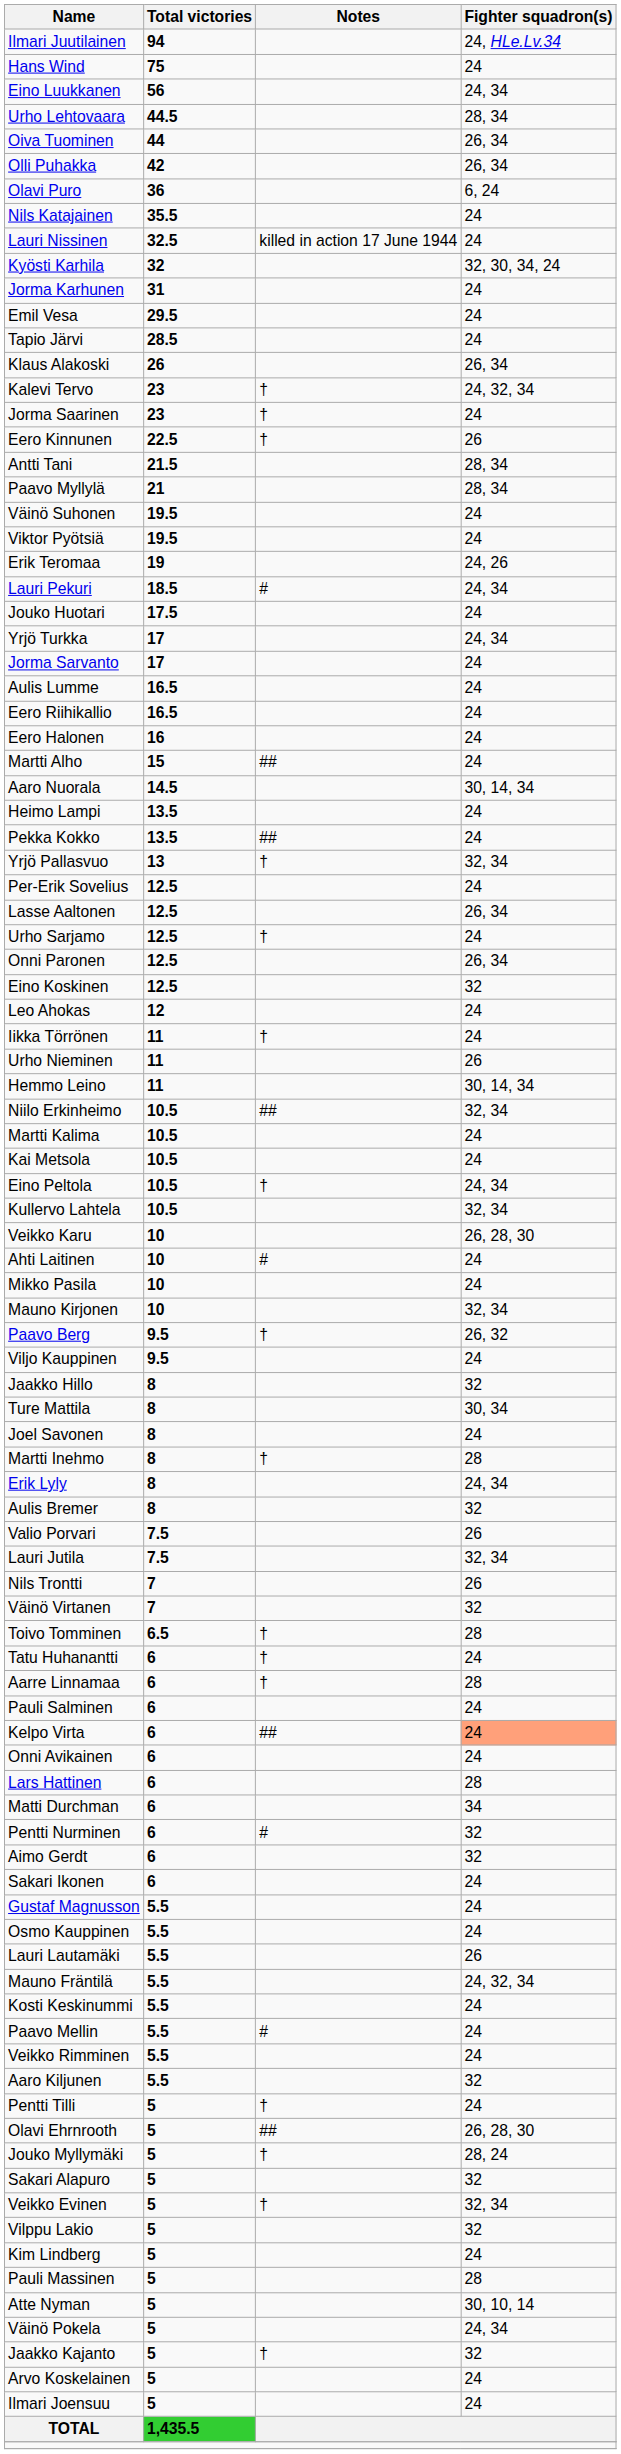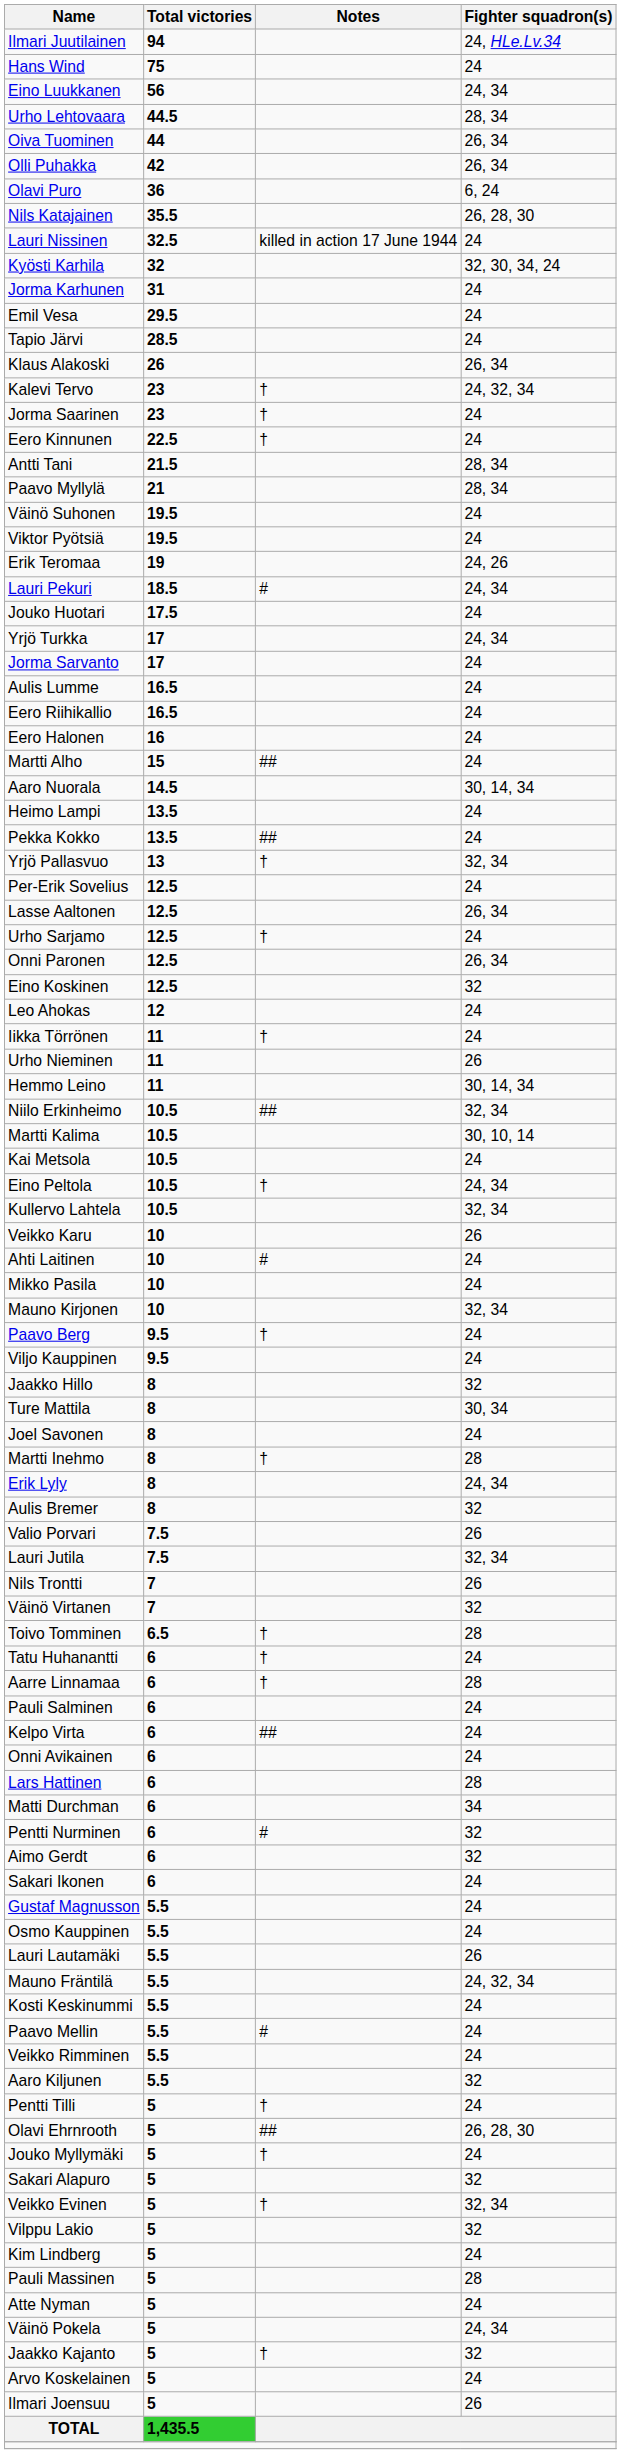Nils Katajainen | Fighter squadron(s): 24 -> 26, 28, 30
Eero Kinnunen | Fighter squadron(s): 26 -> 24
Martti Kalima | Fighter squadron(s): 24 -> 30, 10, 14
Veikko Karu | Fighter squadron(s): 26, 28, 30 -> 26
Paavo Berg | Fighter squadron(s): 26, 32 -> 24
Kelpo Virta | Fighter squadron(s): lightsalmon background -> no background
Jouko Myllymäki | Fighter squadron(s): 28, 24 -> 24
Atte Nyman | Fighter squadron(s): 30, 10, 14 -> 24
Ilmari Joensuu | Fighter squadron(s): 24 -> 26
